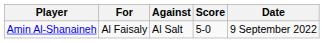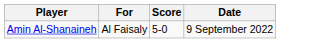- column: Against | Al Salt
